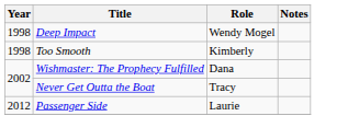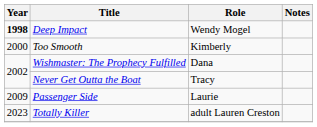Deep Impact | Year: normal -> bold
Too Smooth | Year: 1998 -> 2000
Passenger Side | Year: 2012 -> 2009
+ row: 2023 | Totally Killer | adult Lauren Creston
